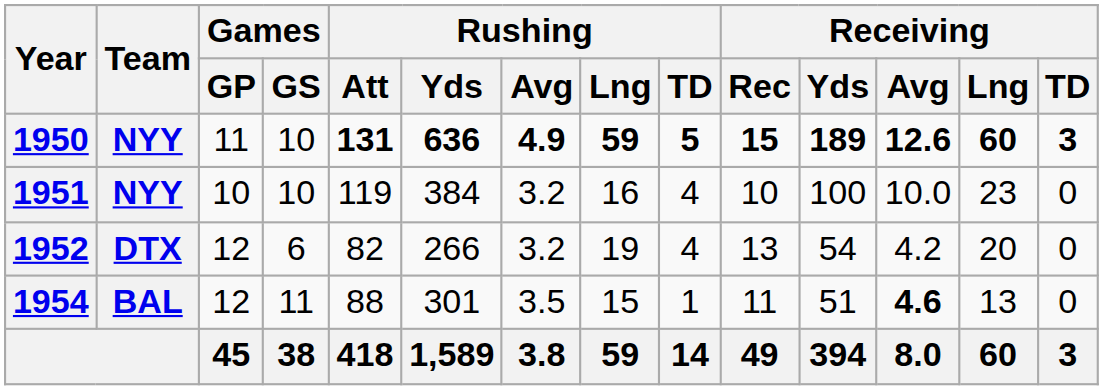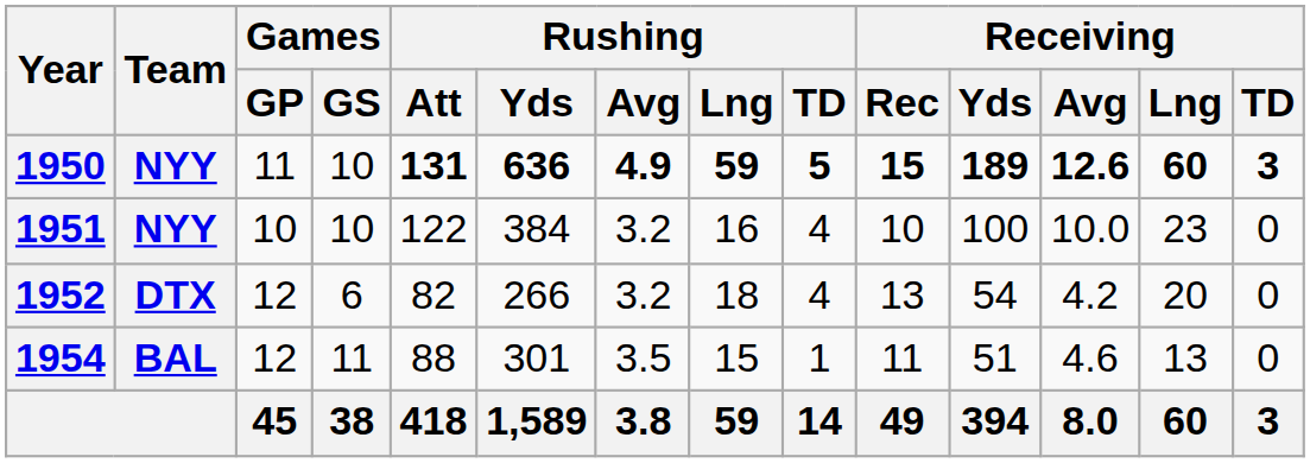1951 | Rushing / Att: 119 -> 122
1952 | Rushing / Lng: 19 -> 18
1954 | Receiving / Avg: bold -> normal
